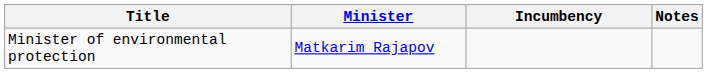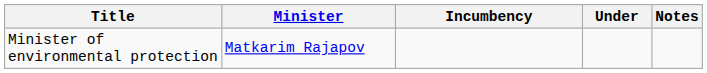+ column: Under
